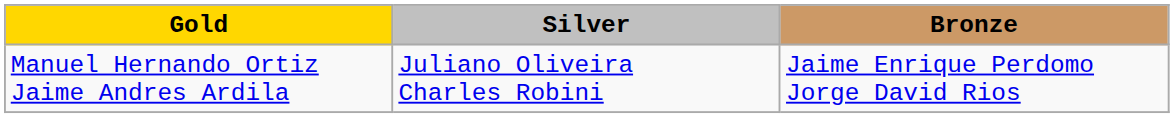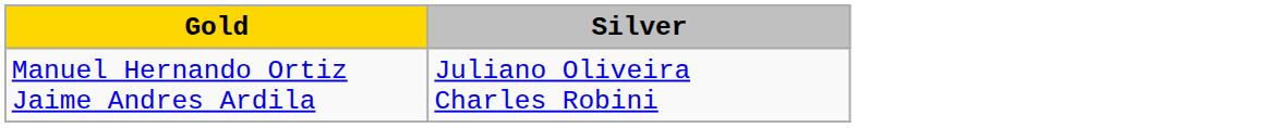- column: Bronze | Jaime Enrique Perdomo Jorge David Rios
